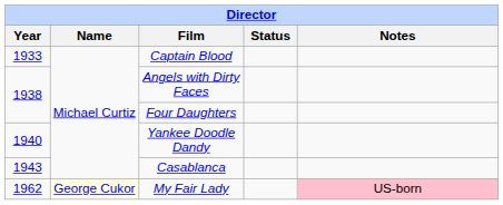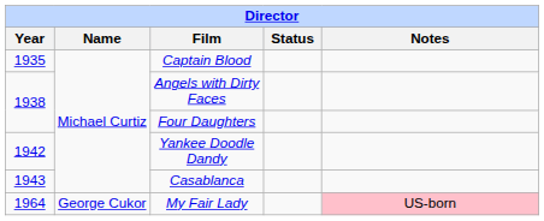Captain Blood | Year: 1933 -> 1935
Yankee Doodle Dandy | Year: 1940 -> 1942
My Fair Lady | Year: 1962 -> 1964
My Fair Lady | Name: lightyellow background -> no background
